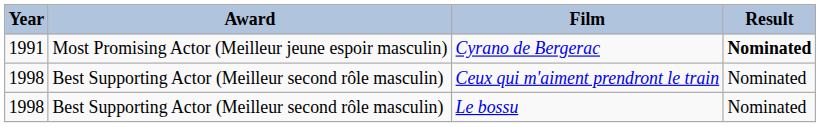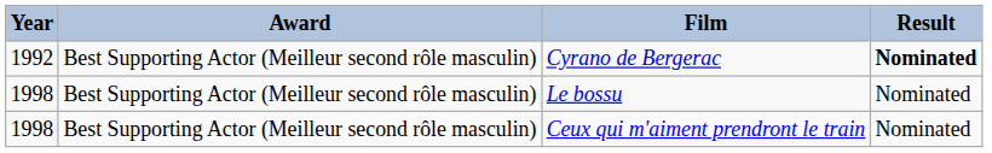Cyrano de Bergerac | Year: 1991 -> 1992
Cyrano de Bergerac | Award: Most Promising Actor (Meilleur jeune espoir masculin) -> Best Supporting Actor (Meilleur second rôle masculin)
rows swapped: Le bossu <-> Ceux qui m'aiment prendront le train
